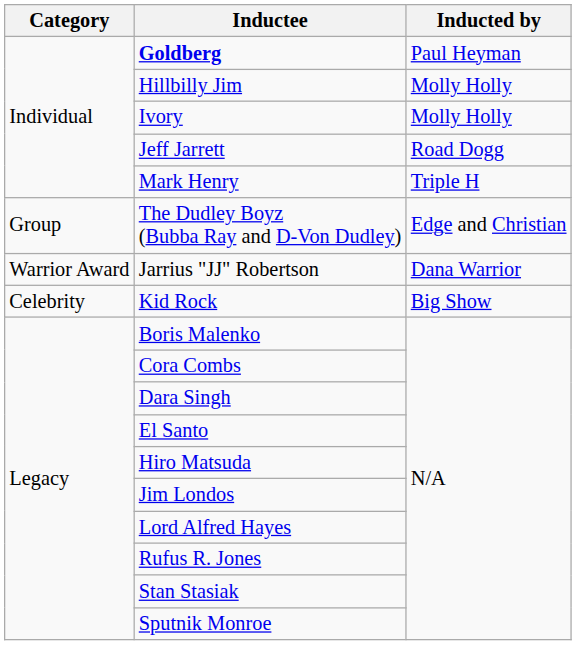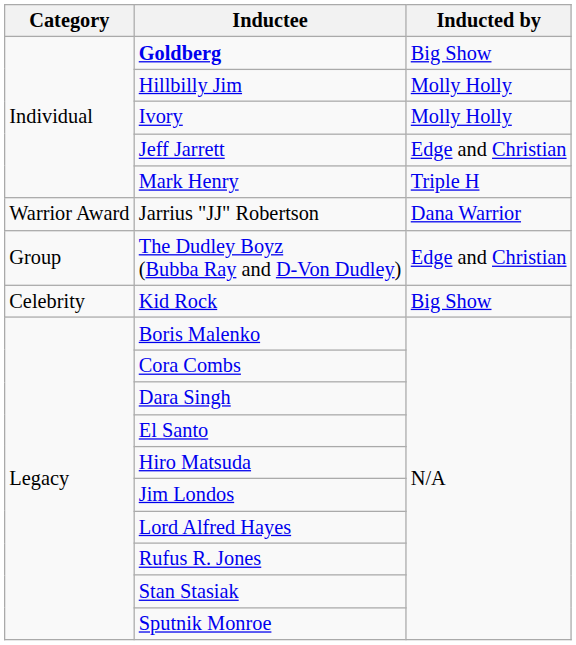Goldberg | Inducted by: Paul Heyman -> Big Show
Jeff Jarrett | Inducted by: Road Dogg -> Edge and Christian
rows swapped: The Dudley Boyz (Bubba Ray and D-Von Dudley) <-> Jarrius "JJ" Robertson
